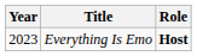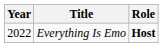Everything Is Emo | Year: 2023 -> 2022
